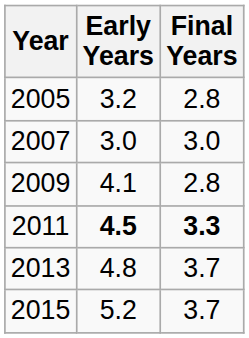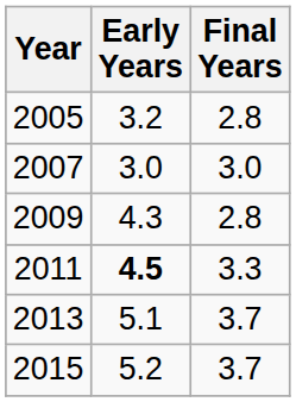2009 | Early Years: 4.1 -> 4.3
2011 | Final Years: bold -> normal
2013 | Early Years: 4.8 -> 5.1
